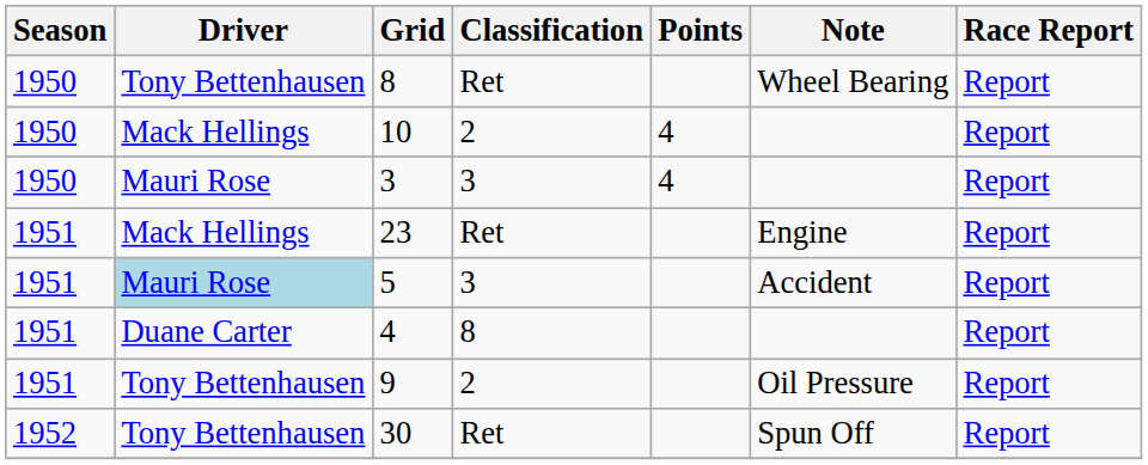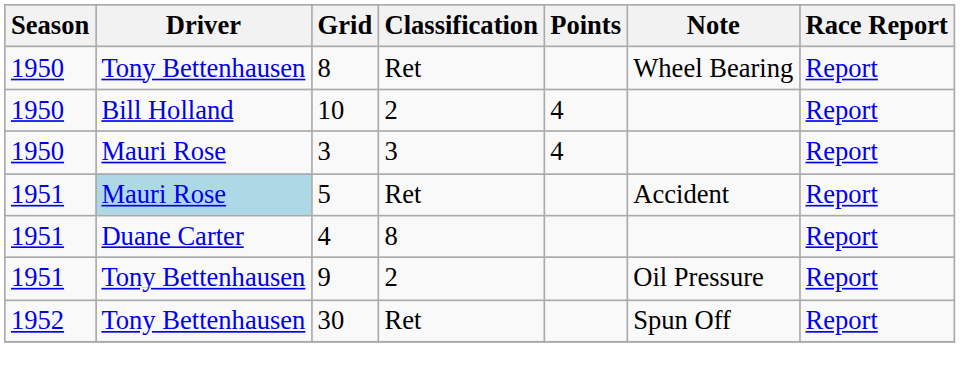10 | Driver: Mack Hellings -> Bill Holland
- row: 1951 | Mack Hellings | 23 | Ret | Engine | Report
5 | Classification: 3 -> Ret
